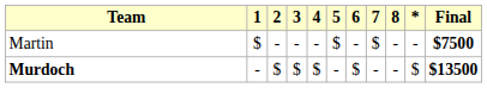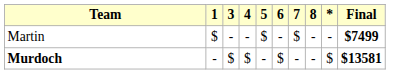- column: 2 | - | $
Martin | Final: $7500 -> $7499
Murdoch | Final: $13500 -> $13581
